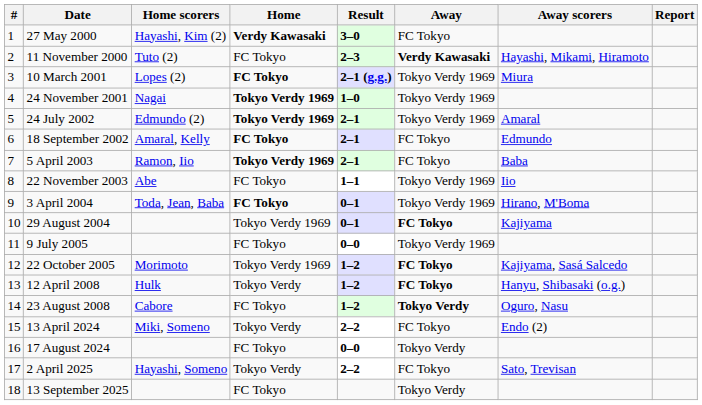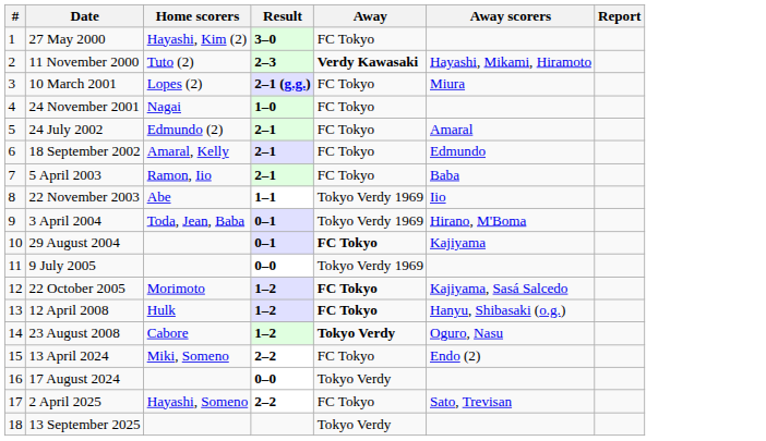- column: Home | Verdy Kawasaki | FC Tokyo | FC Tokyo | Tokyo Verdy 1969 | Tokyo Verdy 1969 | FC Tokyo | Tokyo Verdy 1969 | FC Tokyo | FC Tokyo | Tokyo Verdy 1969 | FC Tokyo | Tokyo Verdy 1969 | Tokyo Verdy | FC Tokyo | Tokyo Verdy | FC Tokyo | Tokyo Verdy | FC Tokyo
10 March 2001 | Away: Tokyo Verdy 1969 -> FC Tokyo
24 November 2001 | Away: Tokyo Verdy 1969 -> FC Tokyo
24 July 2002 | Away: Tokyo Verdy 1969 -> FC Tokyo
